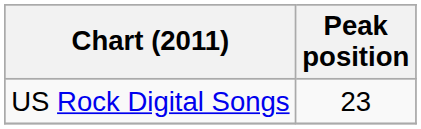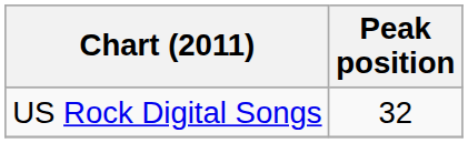US Rock Digital Songs | Peak position: 23 -> 32
